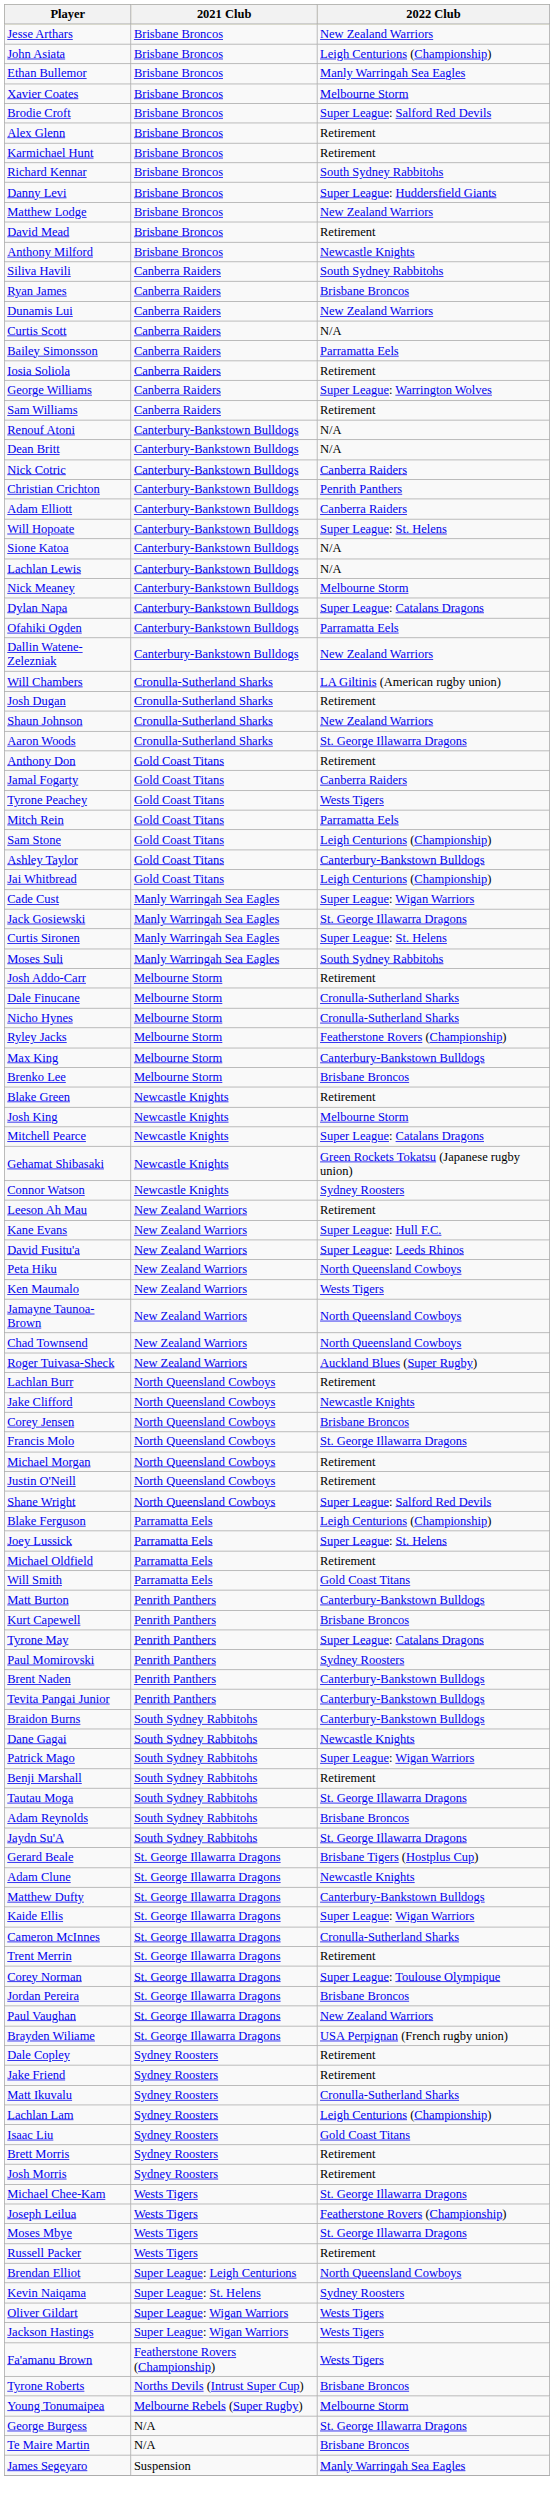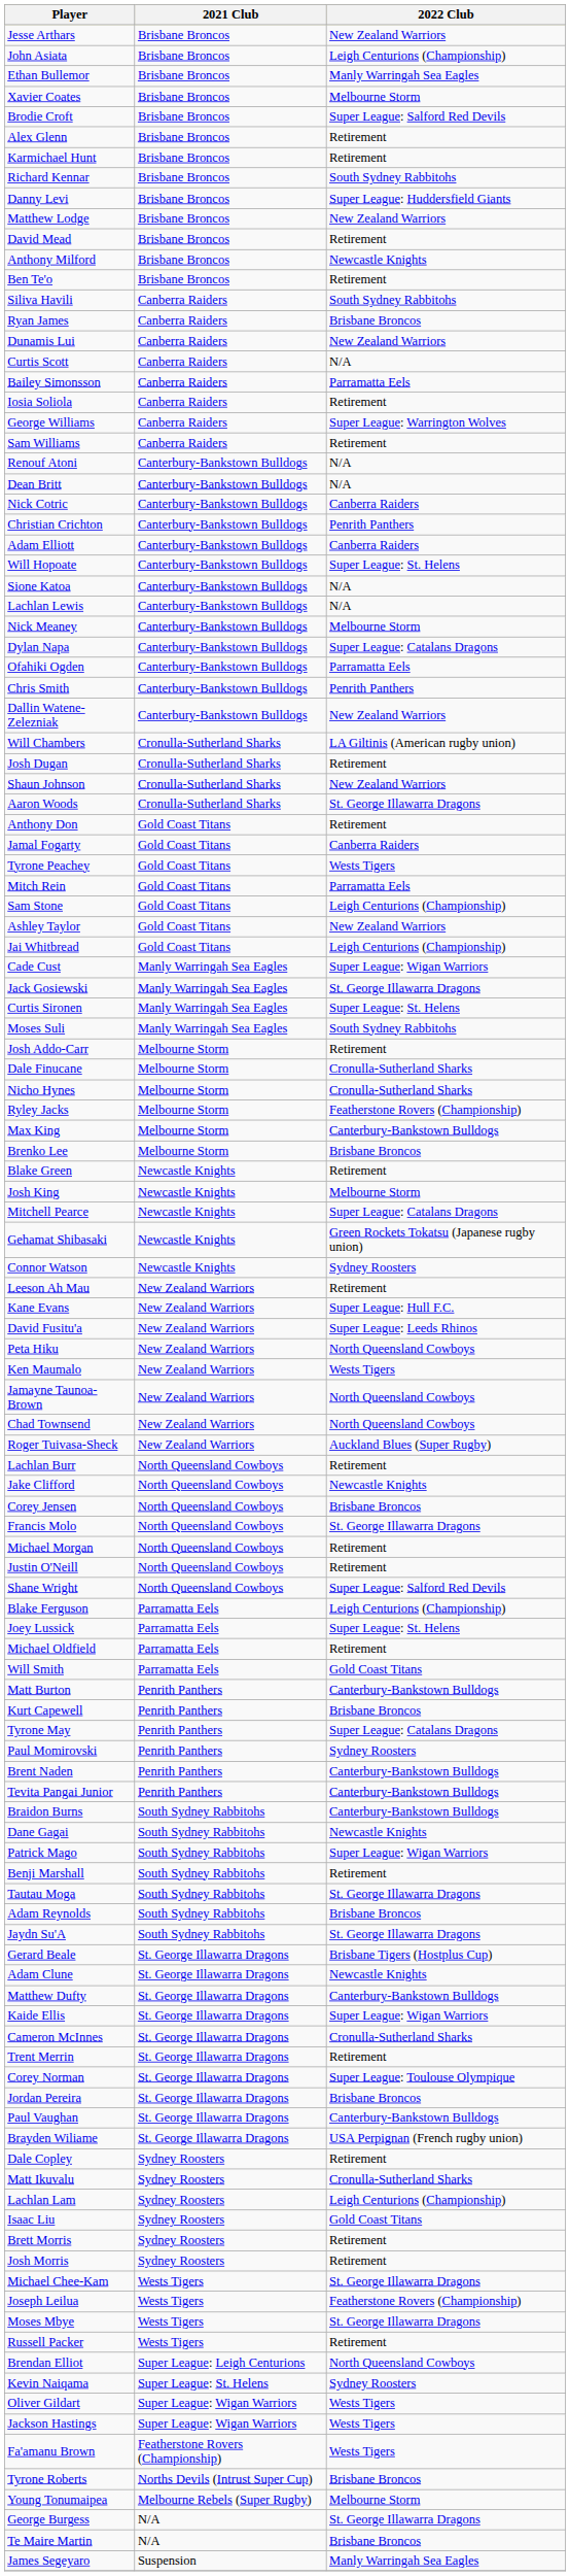+ row: Ben Te'o | Brisbane Broncos | Retirement
+ row: Chris Smith | Canterbury-Bankstown Bulldogs | Penrith Panthers
Ashley Taylor | 2022 Club: Canterbury-Bankstown Bulldogs -> New Zealand Warriors
Paul Vaughan | 2022 Club: New Zealand Warriors -> Canterbury-Bankstown Bulldogs
- row: Jake Friend | Sydney Roosters | Retirement
